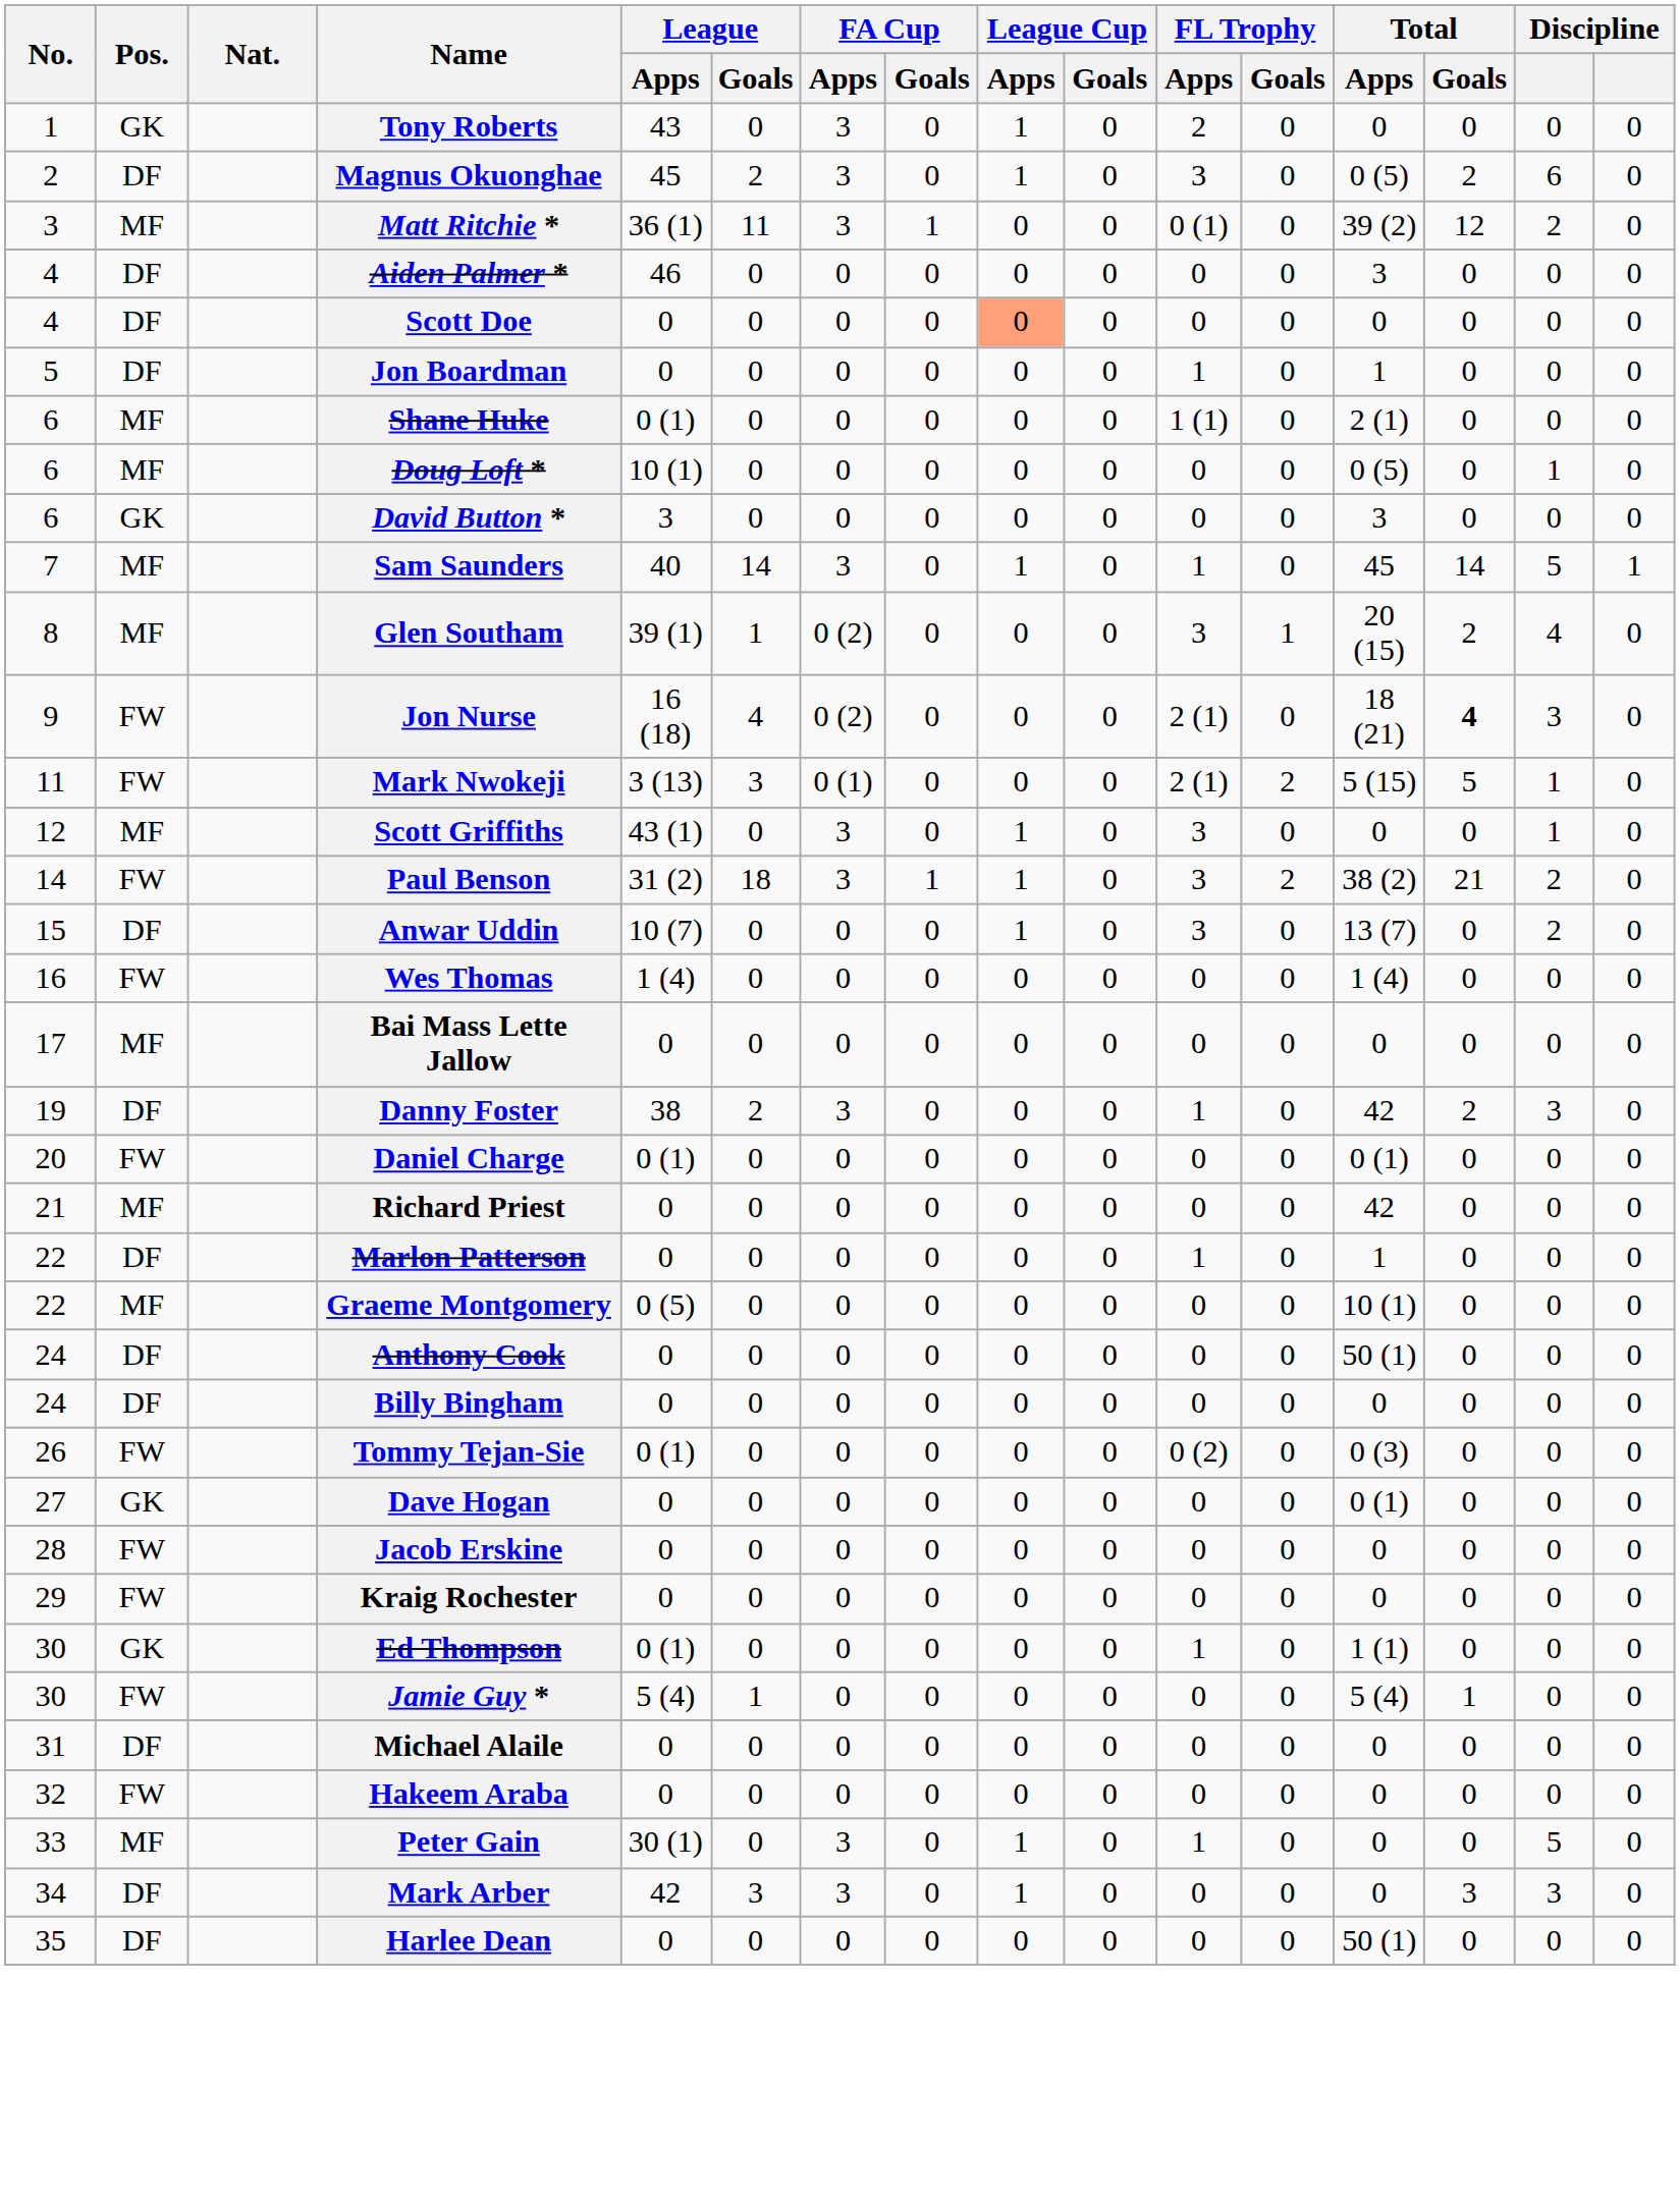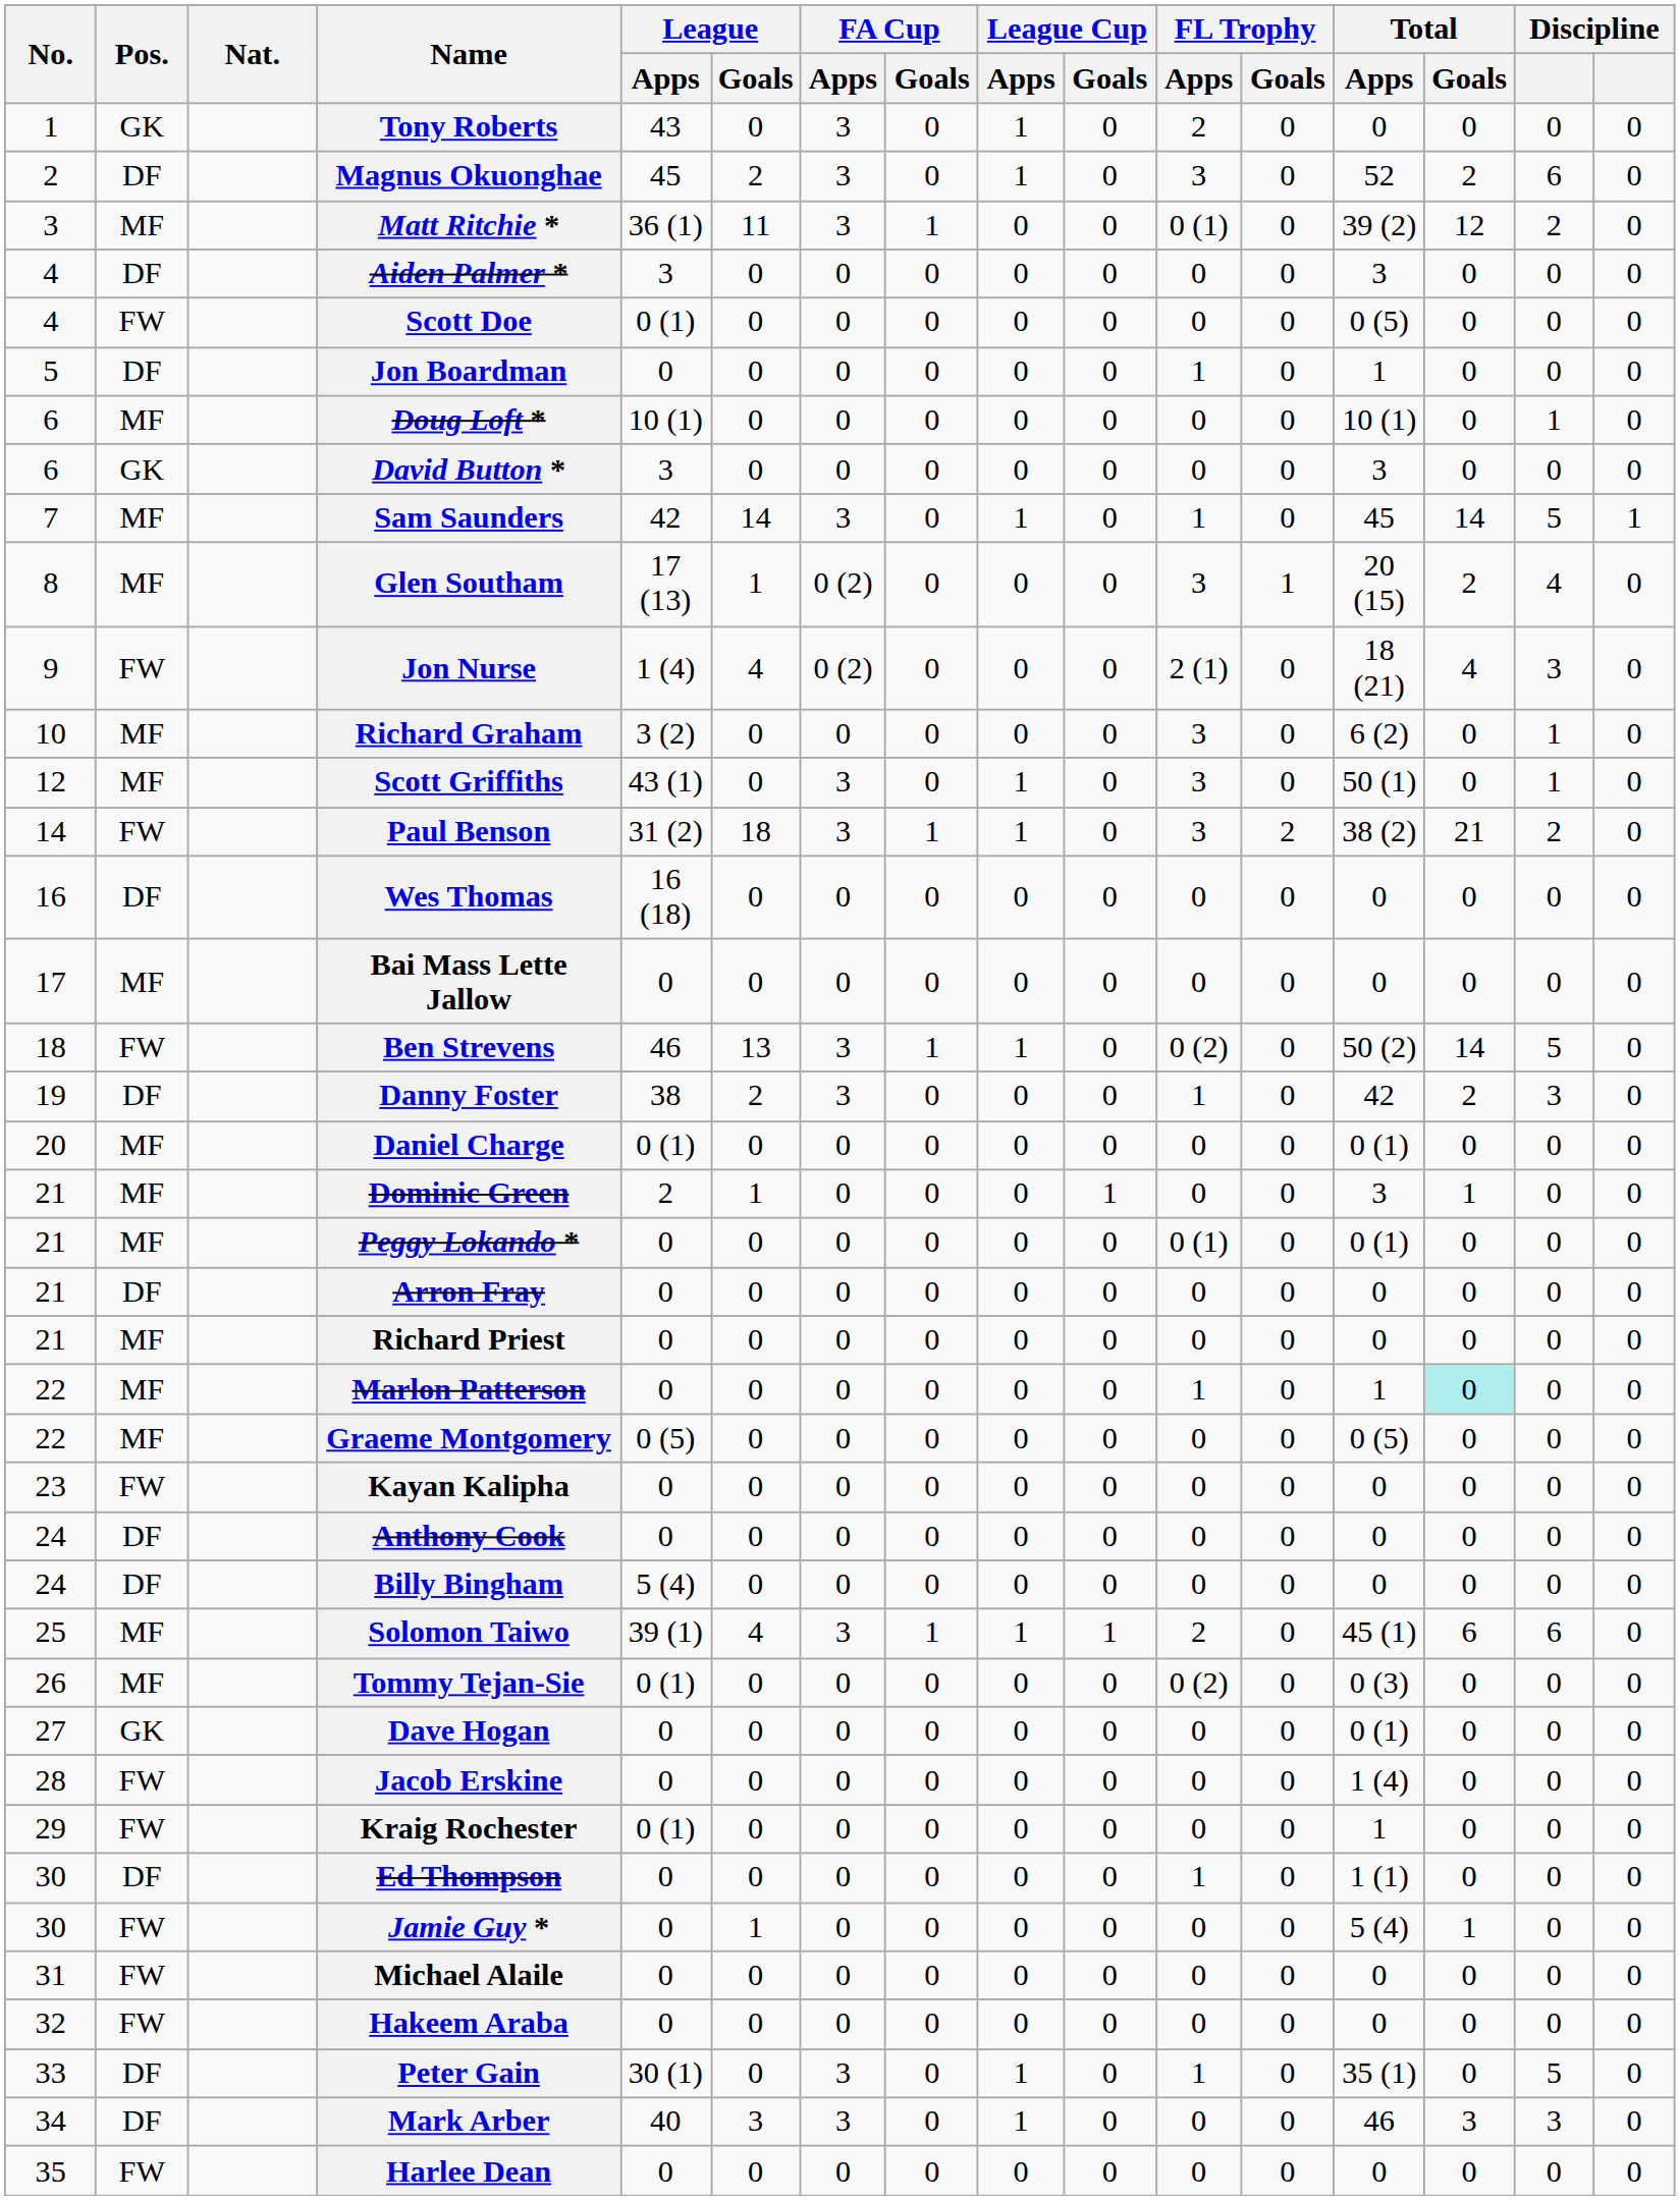Magnus Okuonghae | Total / Apps: 0 (5) -> 52
Aiden Palmer * | League / Apps: 46 -> 3
Scott Doe | Pos.: DF -> FW
Scott Doe | League / Apps: 0 -> 0 (1)
Scott Doe | League Cup / Apps: lightsalmon background -> no background
Scott Doe | Total / Apps: 0 -> 0 (5)
- row: 6 | MF | Shane Huke | 0 (1) | 0 | 0 | 0 | 0 | 0 | 1 (1) | 0 | 2 (1) | 0 | 0 | 0
Doug Loft * | Total / Apps: 0 (5) -> 10 (1)
Sam Saunders | League / Apps: 40 -> 42
Glen Southam | League / Apps: 39 (1) -> 17 (13)
Jon Nurse | League / Apps: 16 (18) -> 1 (4)
Jon Nurse | Total / Goals: bold -> normal
+ row: 10 | MF | Richard Graham | 3 (2) | 0 | 0 | 0 | 0 | 0 | 3 | 0 | 6 (2) | 0 | 1 | 0
- row: 11 | FW | Mark Nwokeji | 3 (13) | 3 | 0 (1) | 0 | 0 | 0 | 2 (1) | 2 | 5 (15) | 5 | 1 | 0
Scott Griffiths | Total / Apps: 0 -> 50 (1)
- row: 15 | DF | Anwar Uddin | 10 (7) | 0 | 0 | 0 | 1 | 0 | 3 | 0 | 13 (7) | 0 | 2 | 0
Wes Thomas | Pos.: FW -> DF
Wes Thomas | League / Apps: 1 (4) -> 16 (18)
Wes Thomas | Total / Apps: 1 (4) -> 0
+ row: 18 | FW | Ben Strevens | 46 | 13 | 3 | 1 | 1 | 0 | 0 (2) | 0 | 50 (2) | 14 | 5 | 0
Daniel Charge | Pos.: FW -> MF
+ row: 21 | MF | Dominic Green | 2 | 1 | 0 | 0 | 0 | 1 | 0 | 0 | 3 | 1 | 0 | 0
+ row: 21 | MF | Peggy Lokando * | 0 | 0 | 0 | 0 | 0 | 0 | 0 (1) | 0 | 0 (1) | 0 | 0 | 0
+ row: 21 | DF | Arron Fray | 0 | 0 | 0 | 0 | 0 | 0 | 0 | 0 | 0 | 0 | 0 | 0
Richard Priest | Total / Apps: 42 -> 0
Marlon Patterson | Pos.: DF -> MF
Marlon Patterson | Total / Goals: no background -> paleturquoise background
Graeme Montgomery | Total / Apps: 10 (1) -> 0 (5)
+ row: 23 | FW | Kayan Kalipha | 0 | 0 | 0 | 0 | 0 | 0 | 0 | 0 | 0 | 0 | 0 | 0
Anthony Cook | Total / Apps: 50 (1) -> 0
Billy Bingham | League / Apps: 0 -> 5 (4)
+ row: 25 | MF | Solomon Taiwo | 39 (1) | 4 | 3 | 1 | 1 | 1 | 2 | 0 | 45 (1) | 6 | 6 | 0
Tommy Tejan-Sie | Pos.: FW -> MF
Jacob Erskine | Total / Apps: 0 -> 1 (4)
Kraig Rochester | League / Apps: 0 -> 0 (1)
Kraig Rochester | Total / Apps: 0 -> 1
Ed Thompson | Pos.: GK -> DF
Ed Thompson | League / Apps: 0 (1) -> 0
Jamie Guy * | League / Apps: 5 (4) -> 0
Michael Alaile | Pos.: DF -> FW
Peter Gain | Pos.: MF -> DF
Peter Gain | Total / Apps: 0 -> 35 (1)
Mark Arber | League / Apps: 42 -> 40
Mark Arber | Total / Apps: 0 -> 46
Harlee Dean | Pos.: DF -> FW
Harlee Dean | Total / Apps: 50 (1) -> 0
